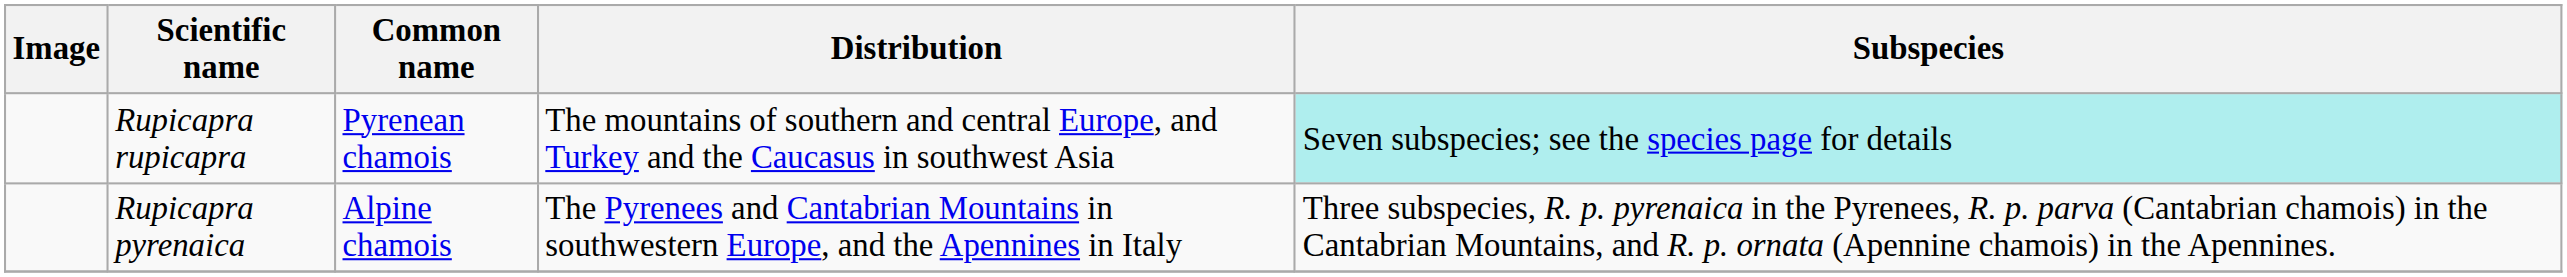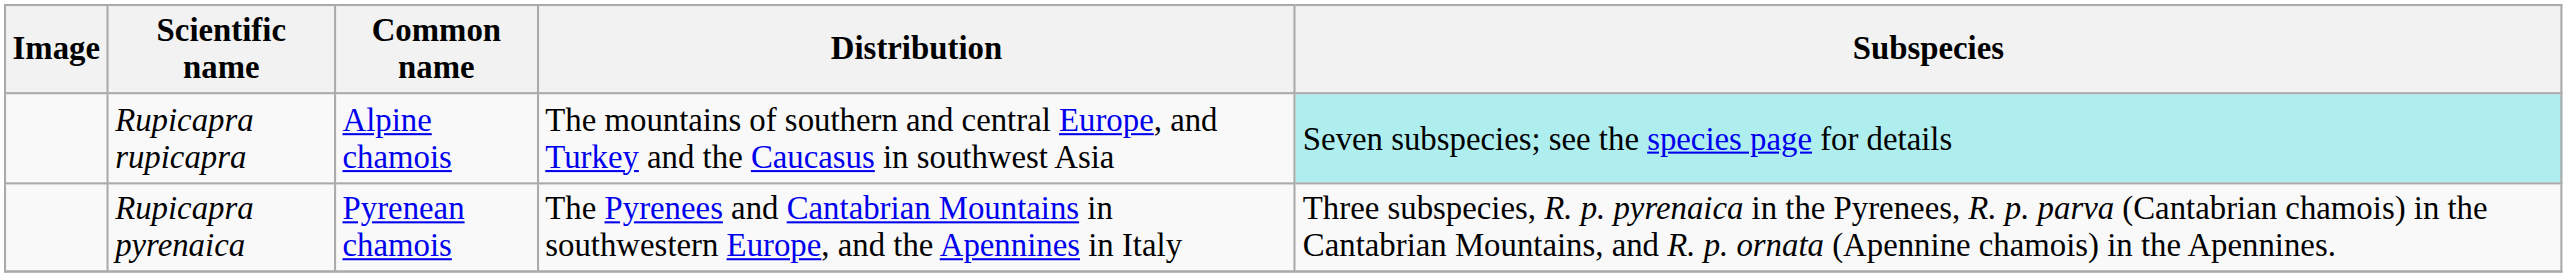Rupicapra rupicapra | Common name: Pyrenean chamois -> Alpine chamois
Rupicapra pyrenaica | Common name: Alpine chamois -> Pyrenean chamois
